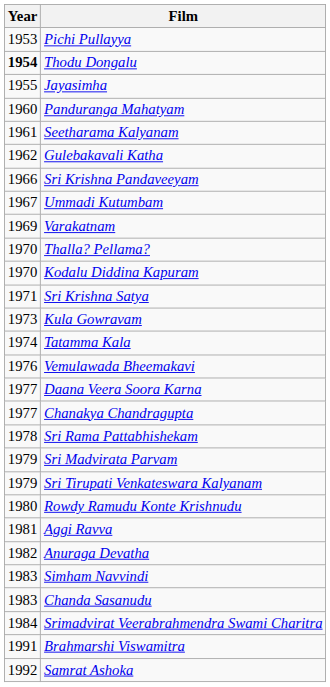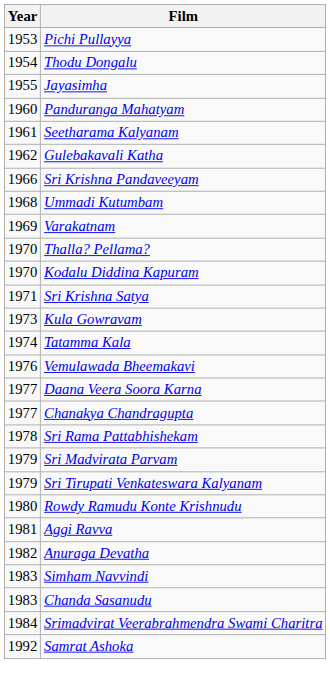Thodu Dongalu | Year: bold -> normal
Ummadi Kutumbam | Year: 1967 -> 1968
- row: 1991 | Brahmarshi Viswamitra
